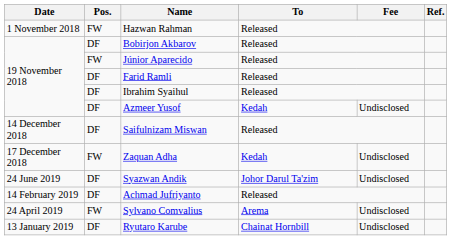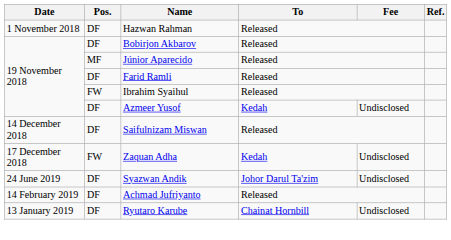Hazwan Rahman | Pos.: FW -> DF
Júnior Aparecido | Pos.: FW -> MF
Ibrahim Syaihul | Pos.: DF -> FW
- row: 24 April 2019 | FW | Sylvano Comvalius | Arema | Undisclosed
